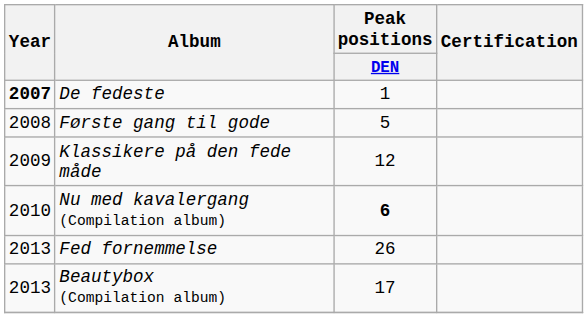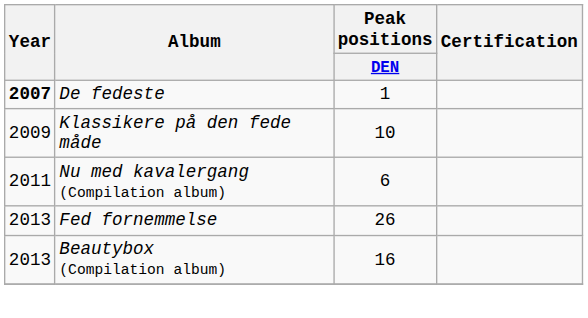- row: 2008 | Første gang til gode | 5
Klassikere på den fede måde | Peak positions / DEN: 12 -> 10
Nu med kavalergang (Compilation album) | Year: 2010 -> 2011
Nu med kavalergang (Compilation album) | Peak positions / DEN: bold -> normal
Beautybox (Compilation album) | Peak positions / DEN: 17 -> 16
